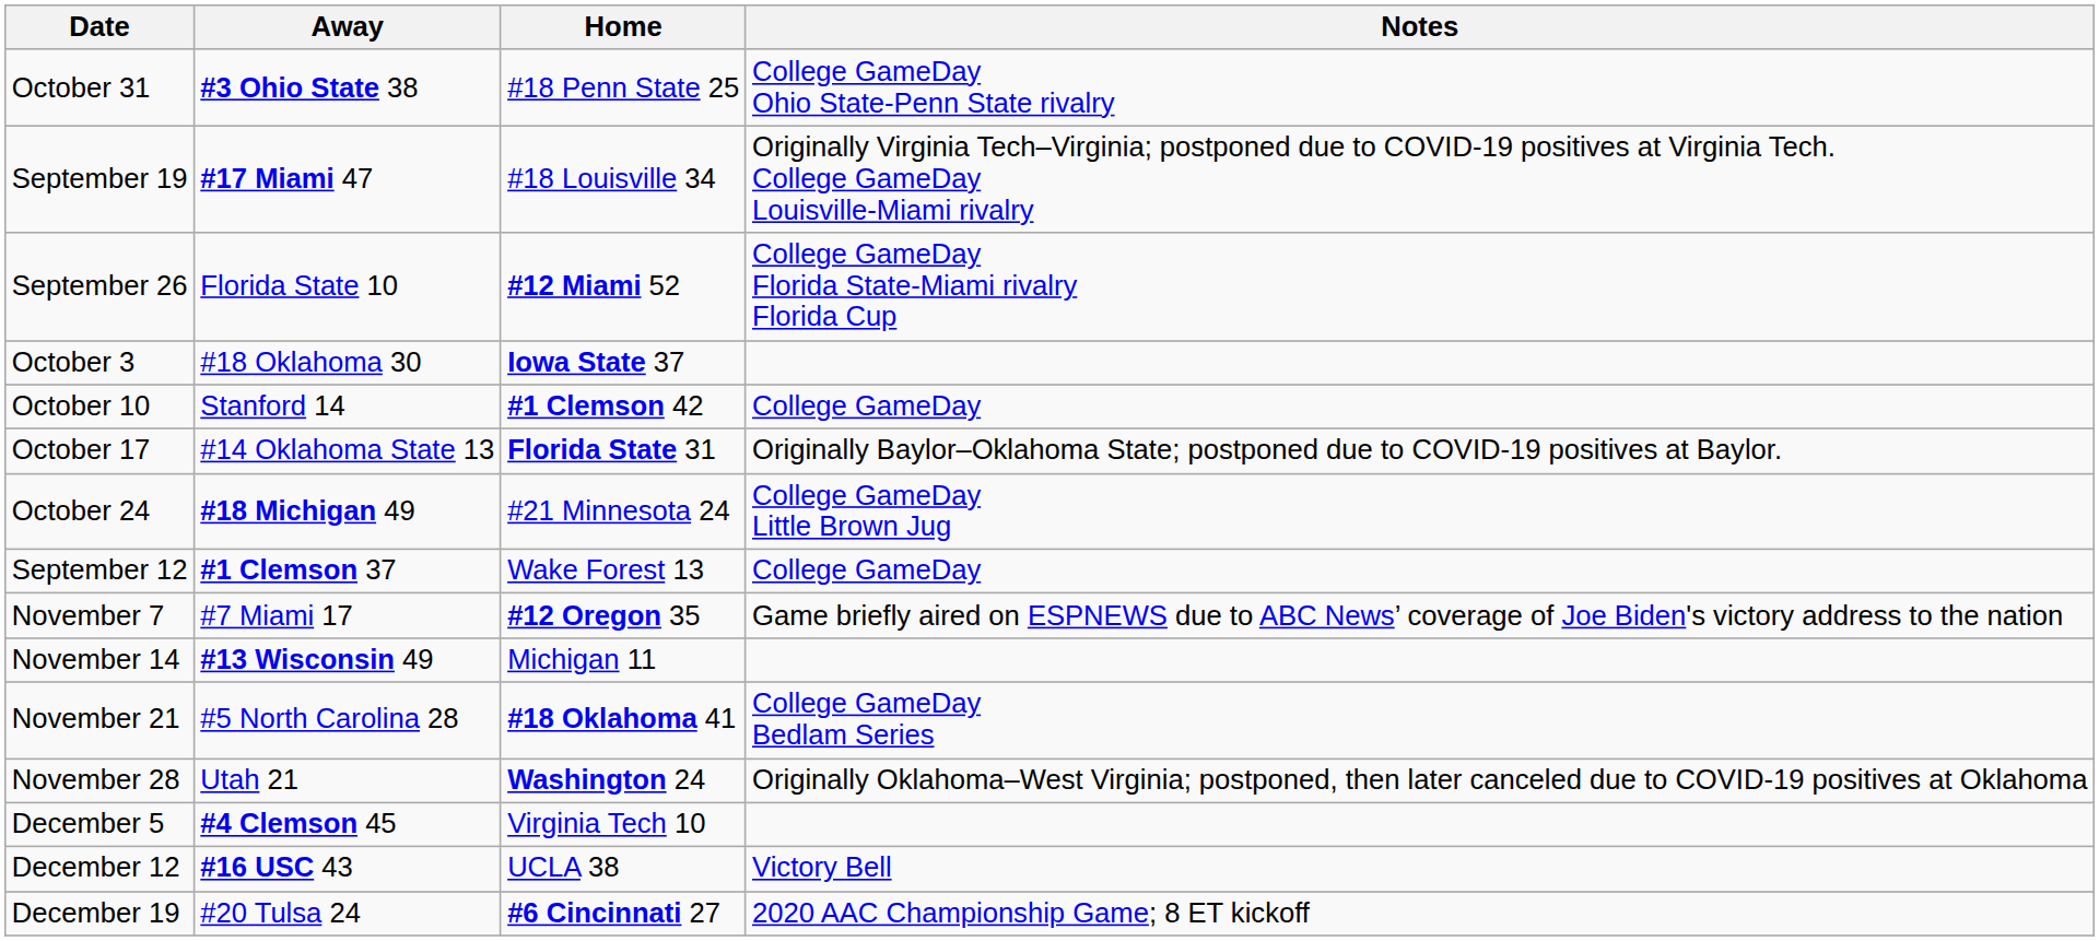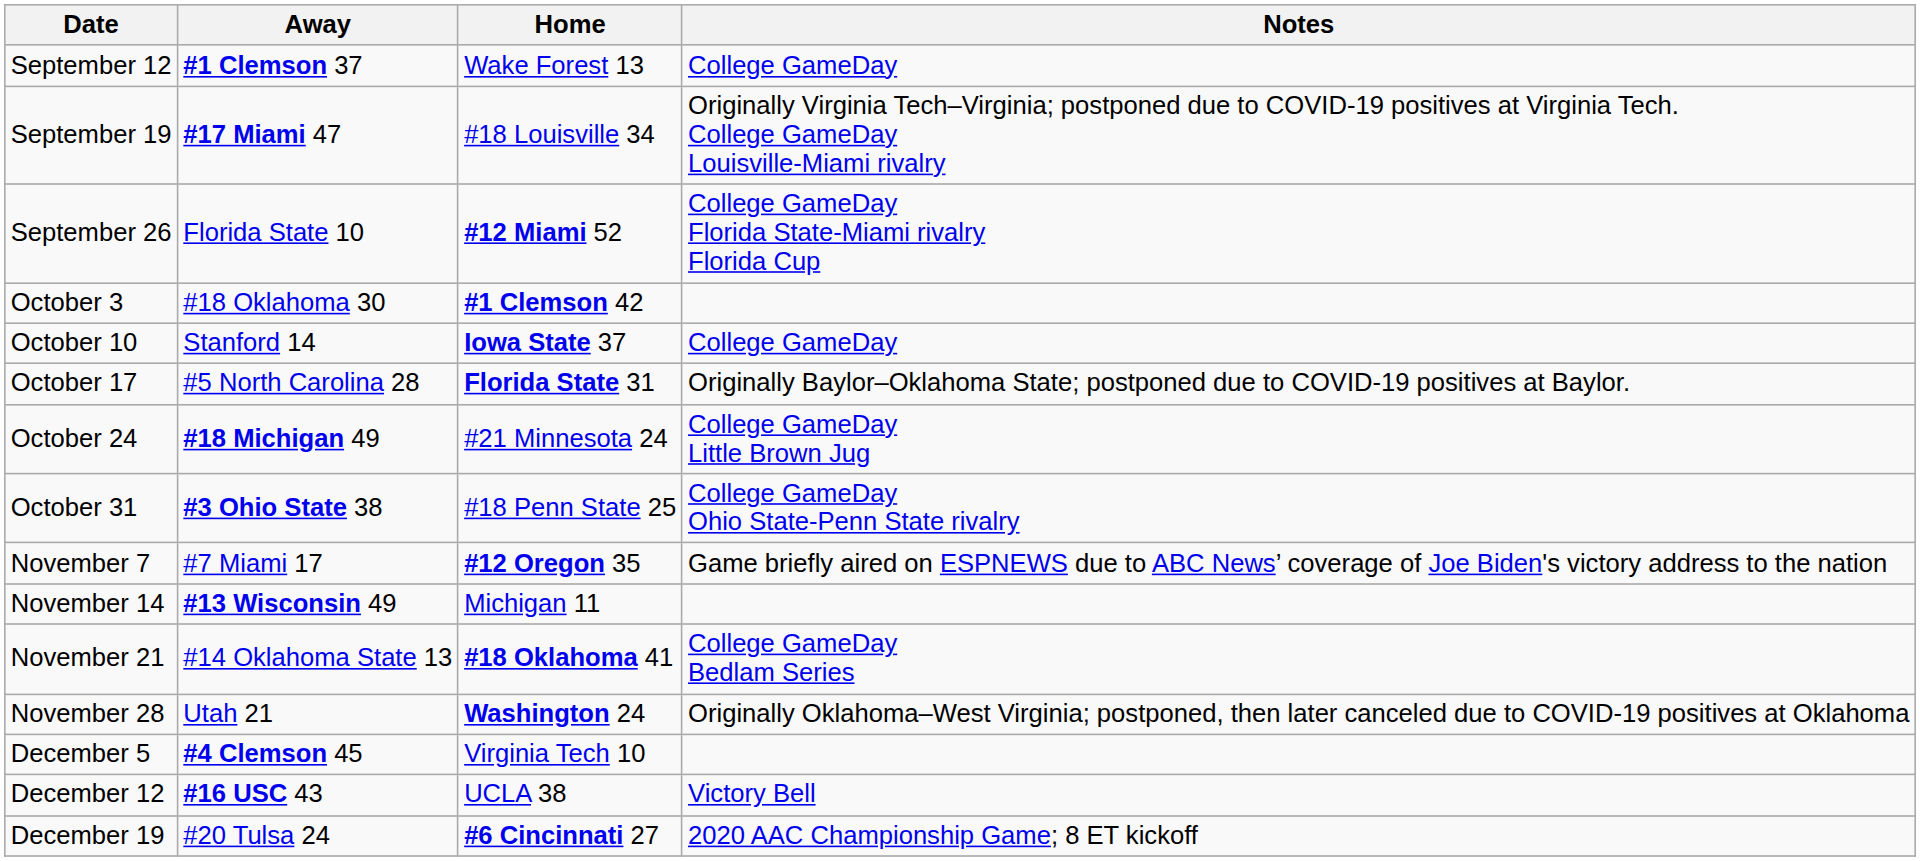rows swapped: September 12 <-> October 31
October 3 | Home: Iowa State 37 -> #1 Clemson 42
October 10 | Home: #1 Clemson 42 -> Iowa State 37
October 17 | Away: #14 Oklahoma State 13 -> #5 North Carolina 28
November 21 | Away: #5 North Carolina 28 -> #14 Oklahoma State 13
